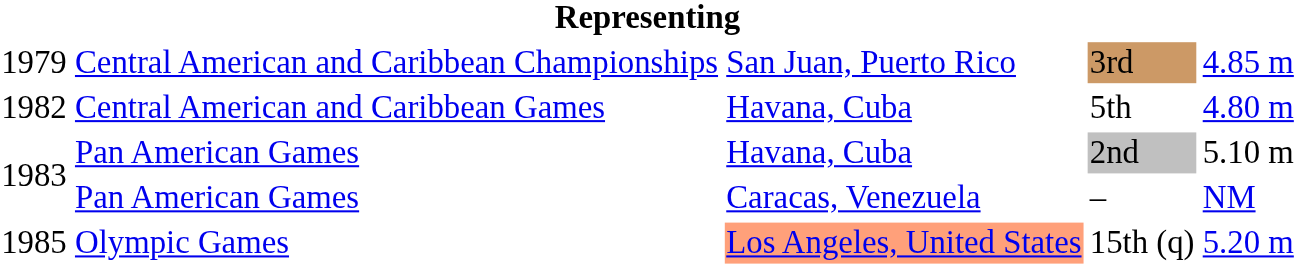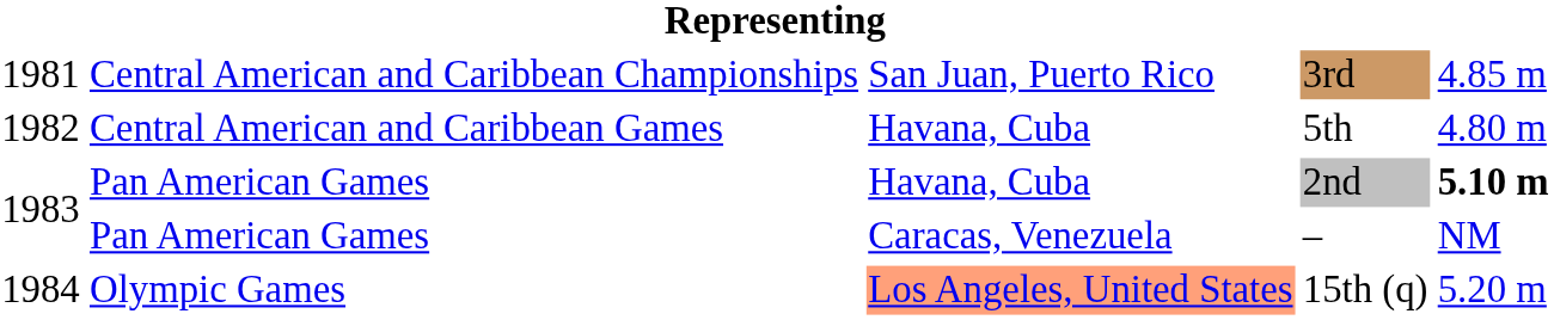3rd | column 1: 1979 -> 1981
2nd | column 5: normal -> bold
15th (q) | column 1: 1985 -> 1984
